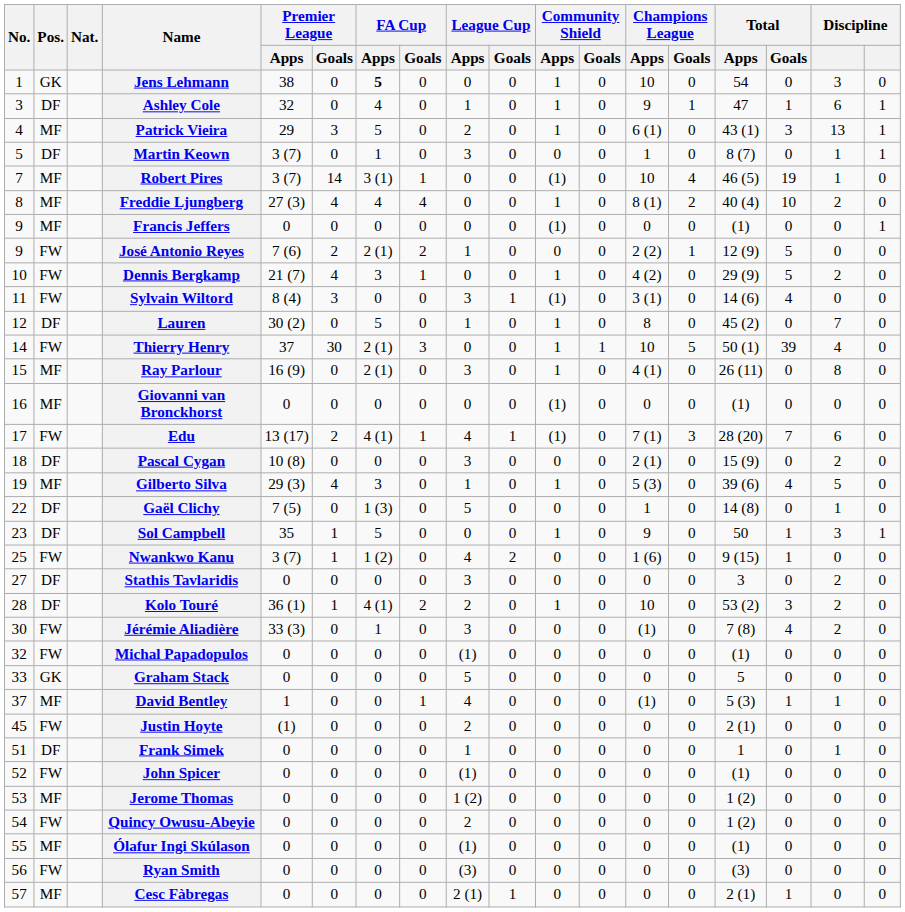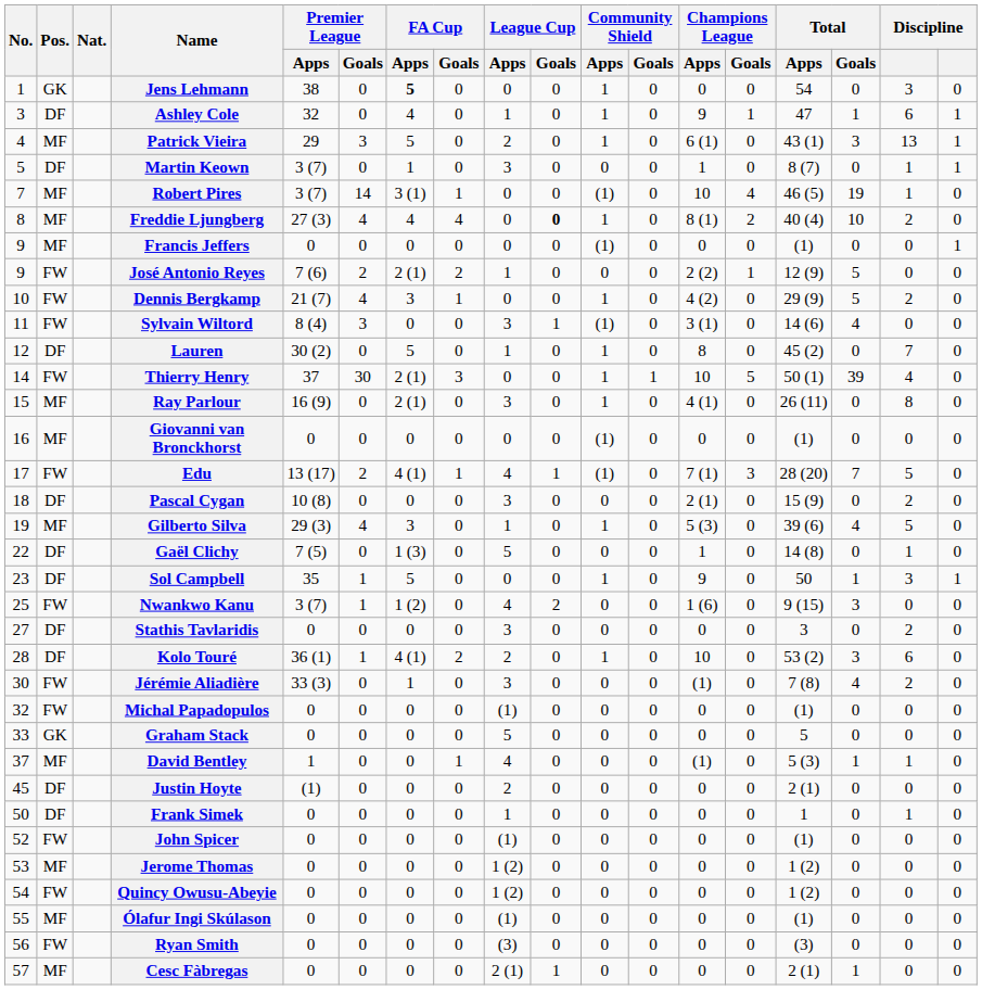Jens Lehmann | Champions League / Apps: 10 -> 0
Freddie Ljungberg | League Cup / Goals: normal -> bold
Edu | column 17: 6 -> 5
Nwankwo Kanu | Total / Goals: 1 -> 3
Kolo Touré | column 17: 2 -> 6
Justin Hoyte | Pos.: FW -> DF
Frank Simek | No.: 51 -> 50
Quincy Owusu-Abeyie | League Cup / Apps: 2 -> 1 (2)
